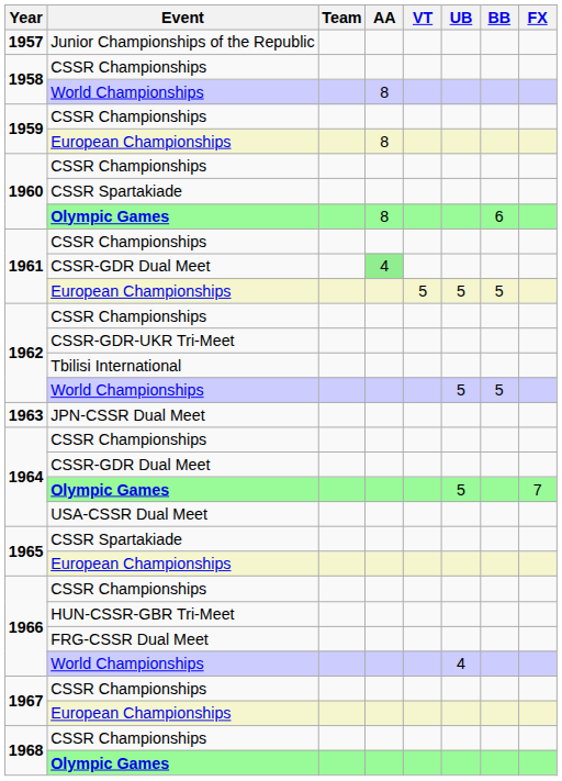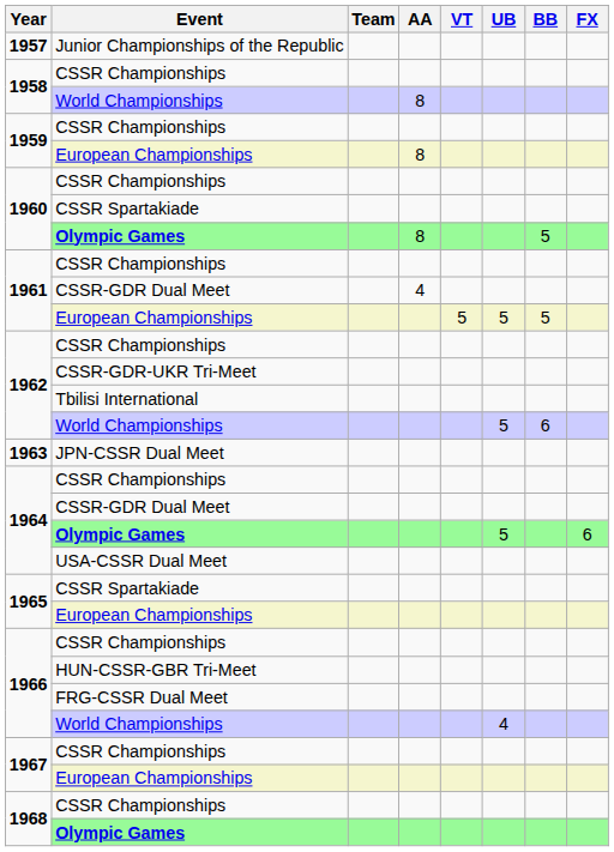1960 / Olympic Games | BB: 6 -> 5
1961 / CSSR-GDR Dual Meet | AA: lightgreen background -> no background
1962 / World Championships | BB: 5 -> 6
1964 / Olympic Games | FX: 7 -> 6
